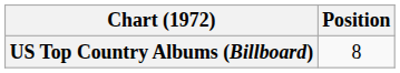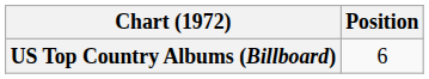US Top Country Albums (Billboard) | Position: 8 -> 6
